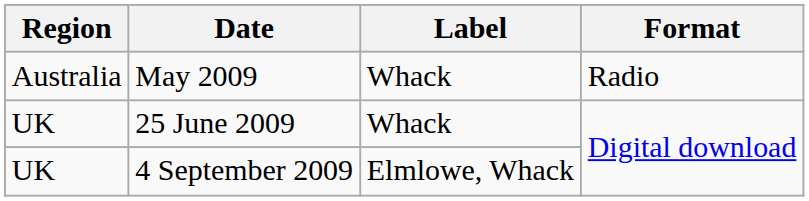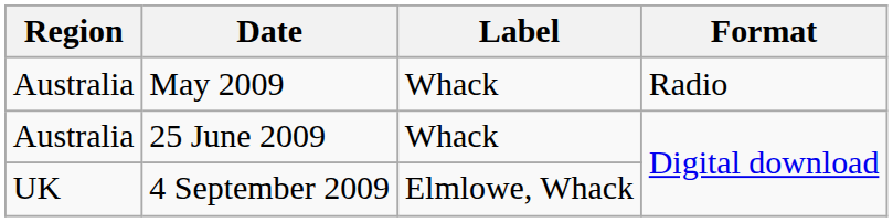25 June 2009 | Region: UK -> Australia
